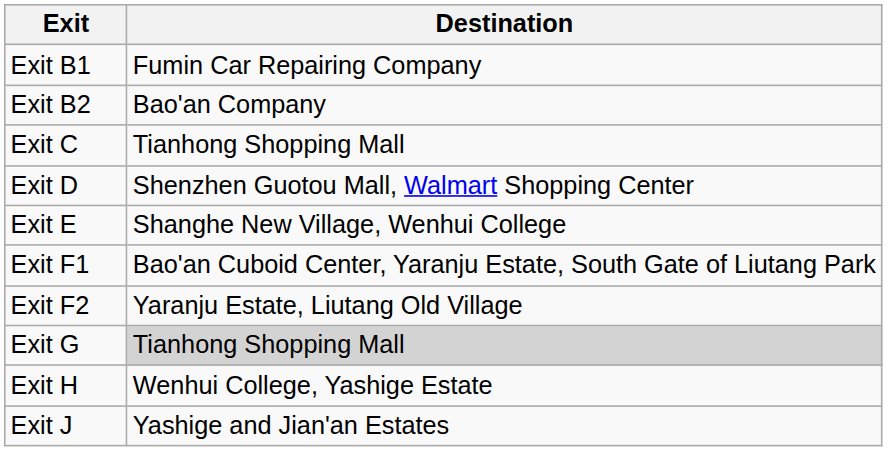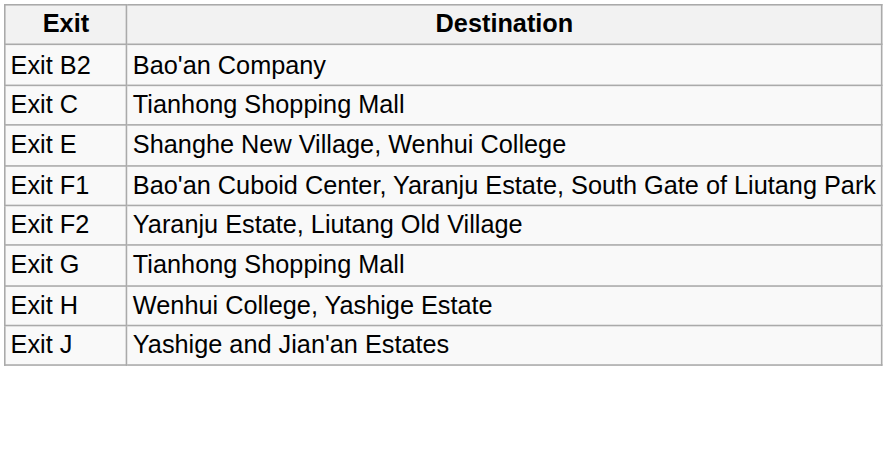- row: Exit B1 | Fumin Car Repairing Company
- row: Exit D | Shenzhen Guotou Mall, Walmart Shopping Center
Exit G | Destination: lightgrey background -> no background
